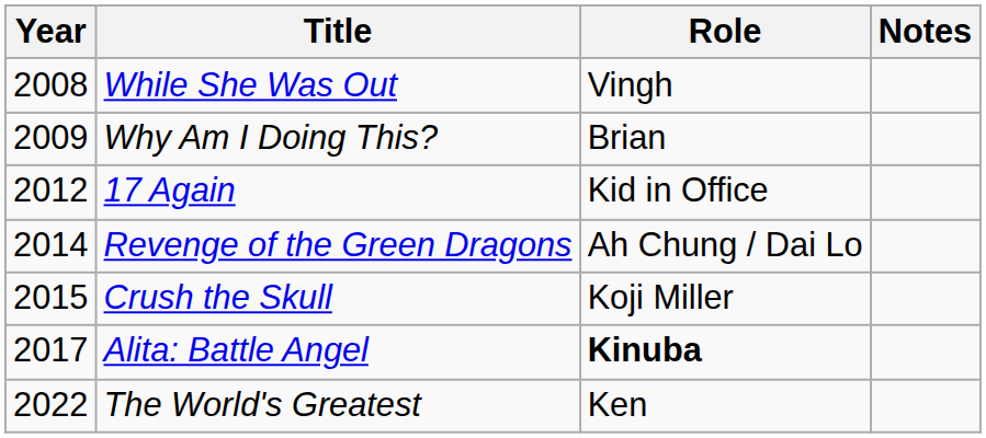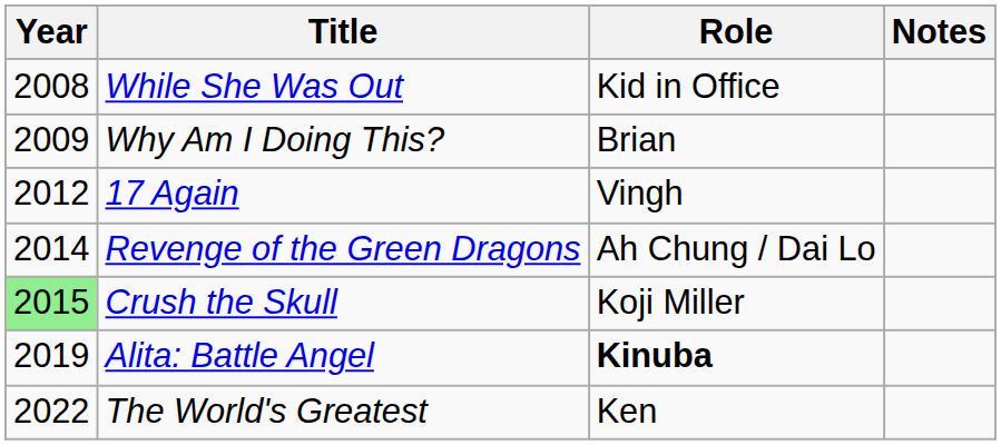While She Was Out | Role: Vingh -> Kid in Office
17 Again | Role: Kid in Office -> Vingh
Crush the Skull | Year: no background -> lightgreen background
Alita: Battle Angel | Year: 2017 -> 2019
